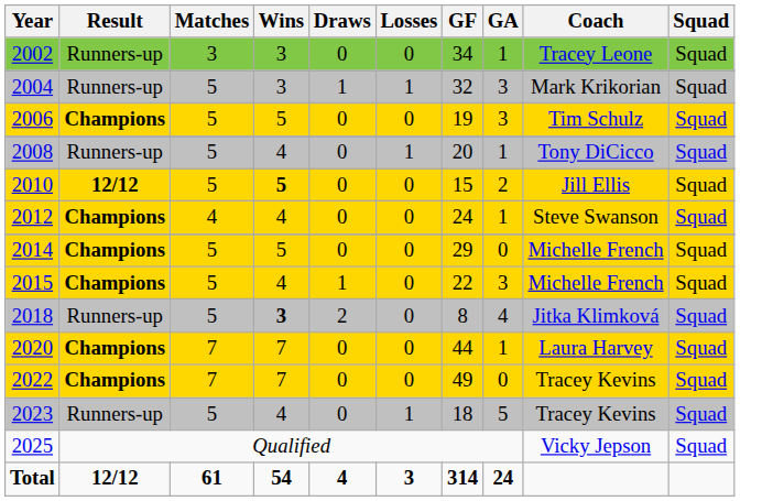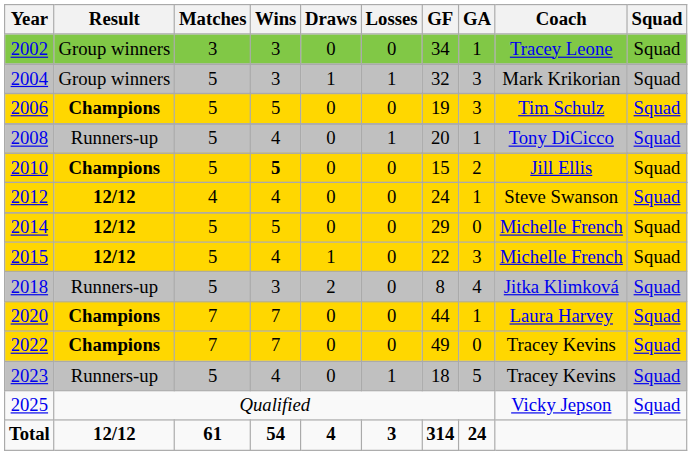2002 | Result: Runners-up -> Group winners
2004 | Result: Runners-up -> Group winners
2010 | Result: 12/12 -> Champions
2012 | Result: Champions -> 12/12
2014 | Result: Champions -> 12/12
2015 | Result: Champions -> 12/12
2018 | Wins: bold -> normal
